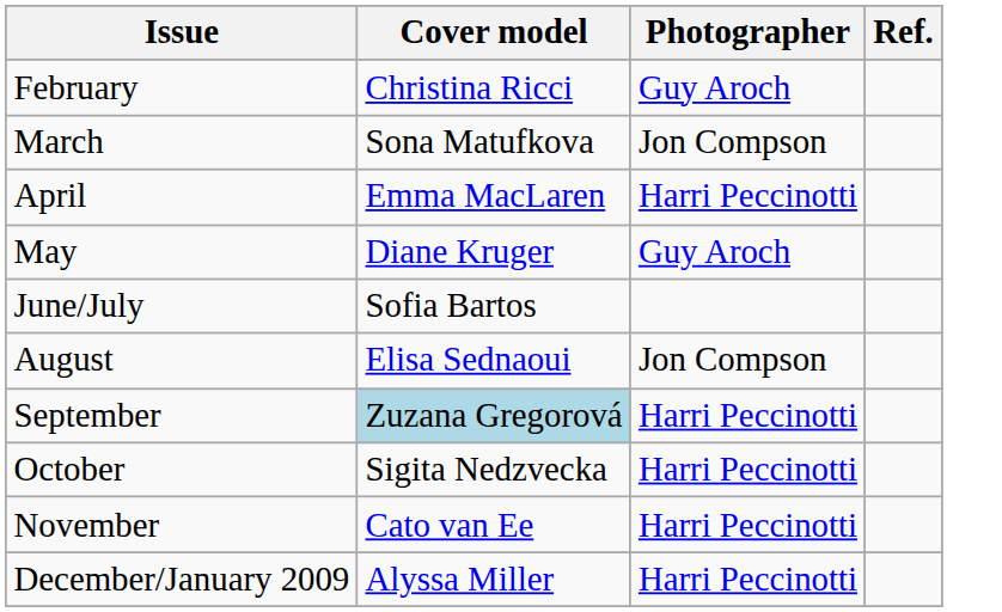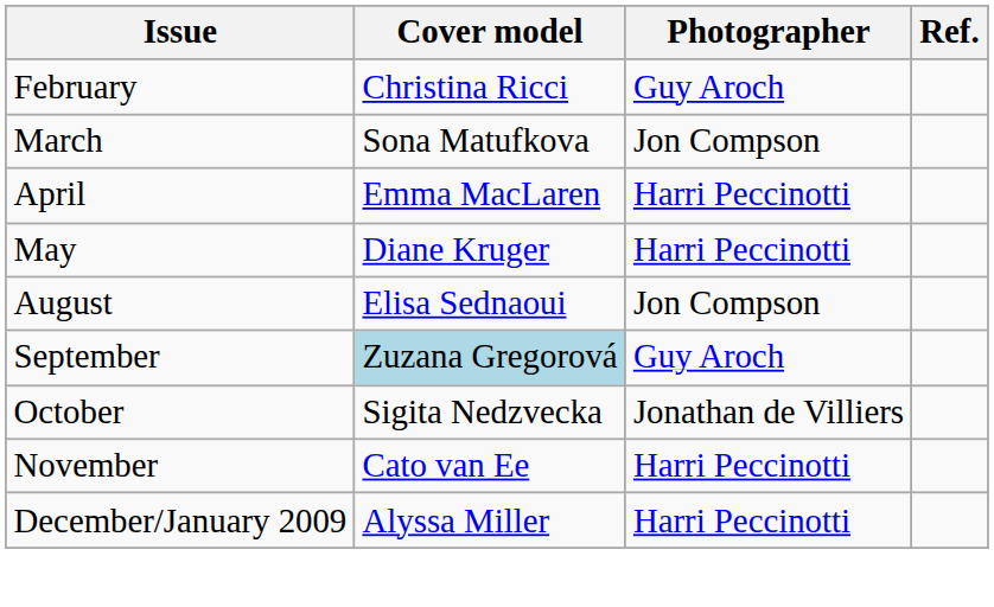May | Photographer: Guy Aroch -> Harri Peccinotti
- row: June/July | Sofia Bartos
September | Photographer: Harri Peccinotti -> Guy Aroch
October | Photographer: Harri Peccinotti -> Jonathan de Villiers
